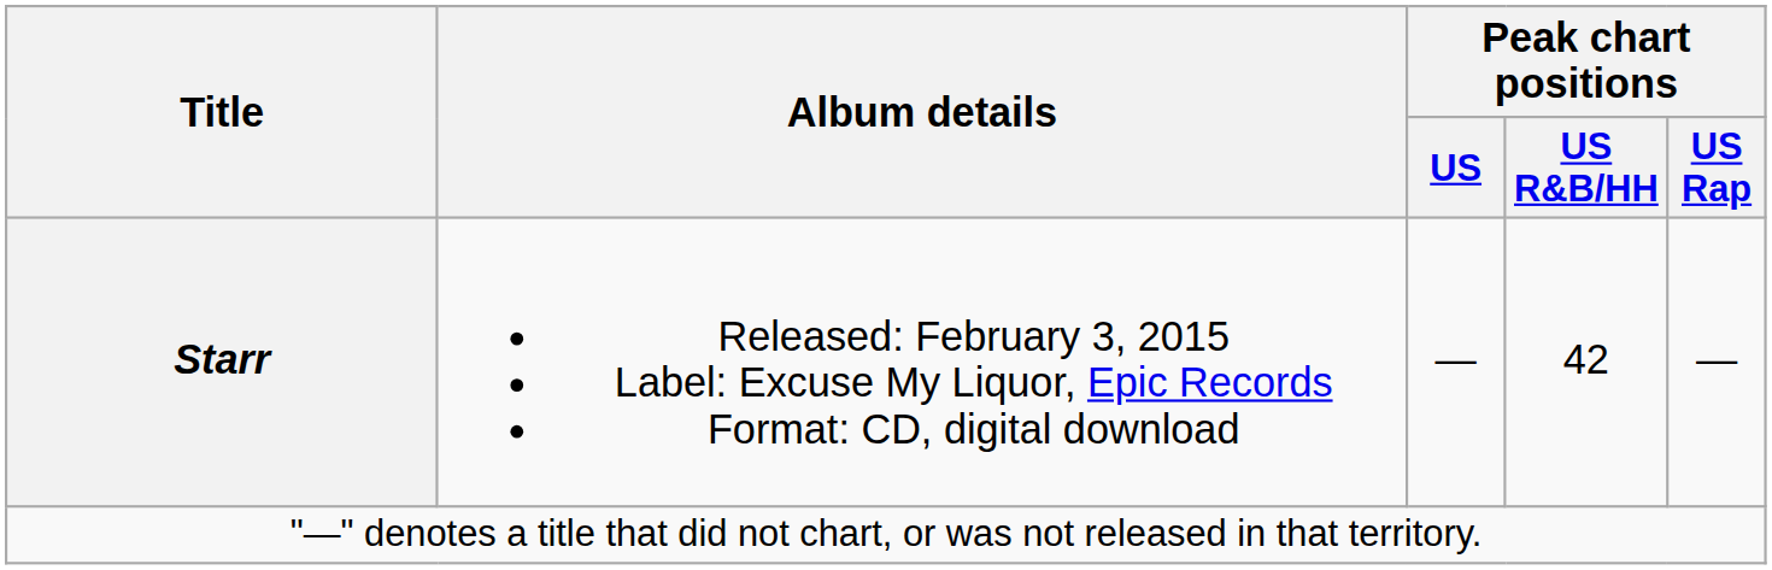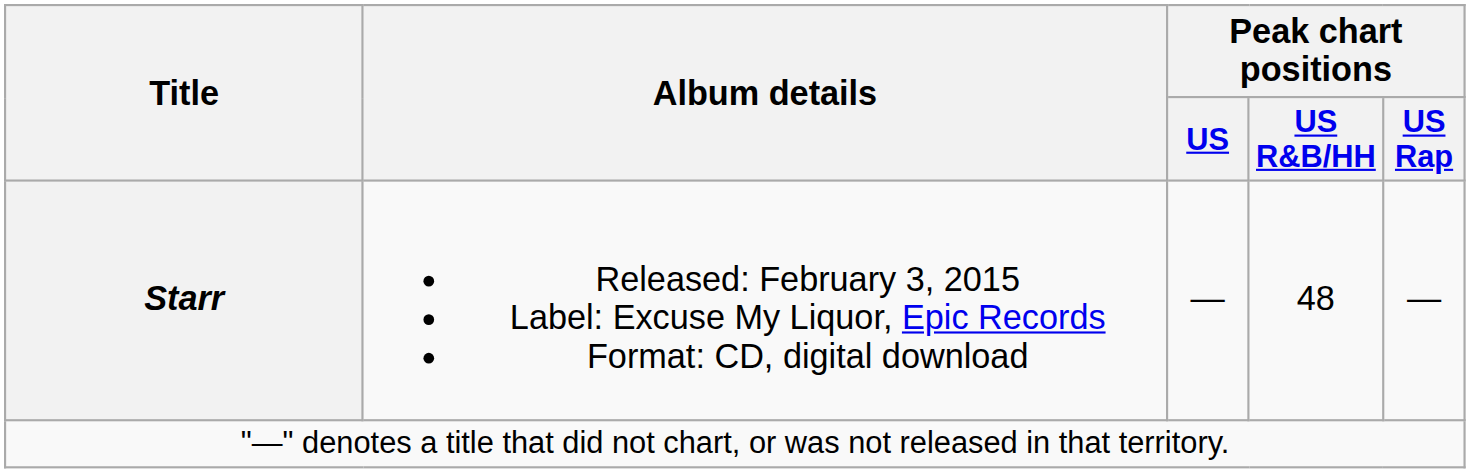Starr | Peak chart positions / US R&B/HH: 42 -> 48
